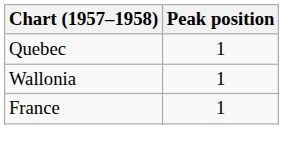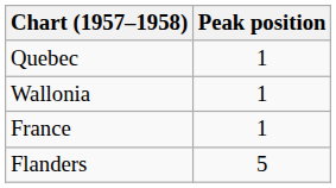+ row: Flanders | 5
